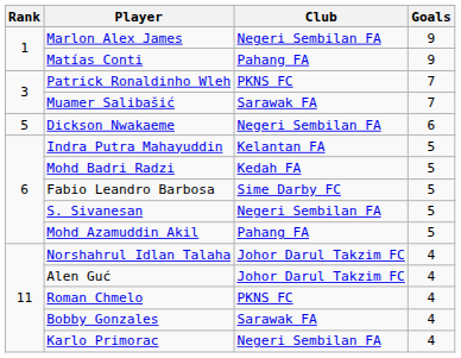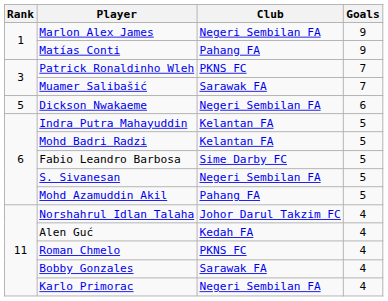Mohd Badri Radzi | Club: Kedah FA -> Kelantan FA
Alen Guć | Club: Johor Darul Takzim FC -> Kedah FA
